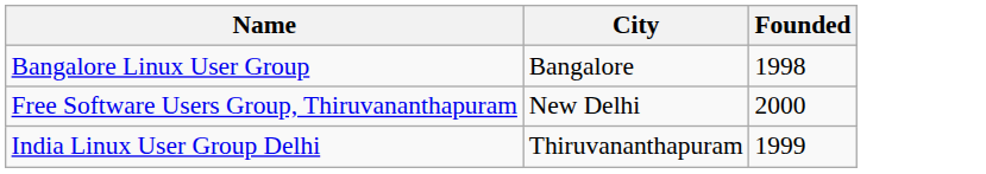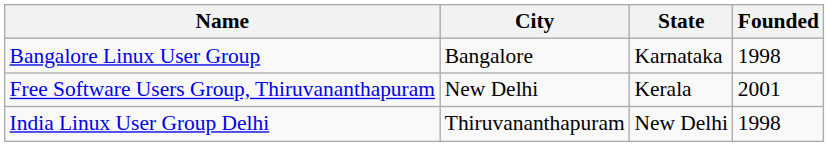+ column: State | Karnataka | Kerala | New Delhi
Free Software Users Group, Thiruvananthapuram | Founded: 2000 -> 2001
India Linux User Group Delhi | Founded: 1999 -> 1998
